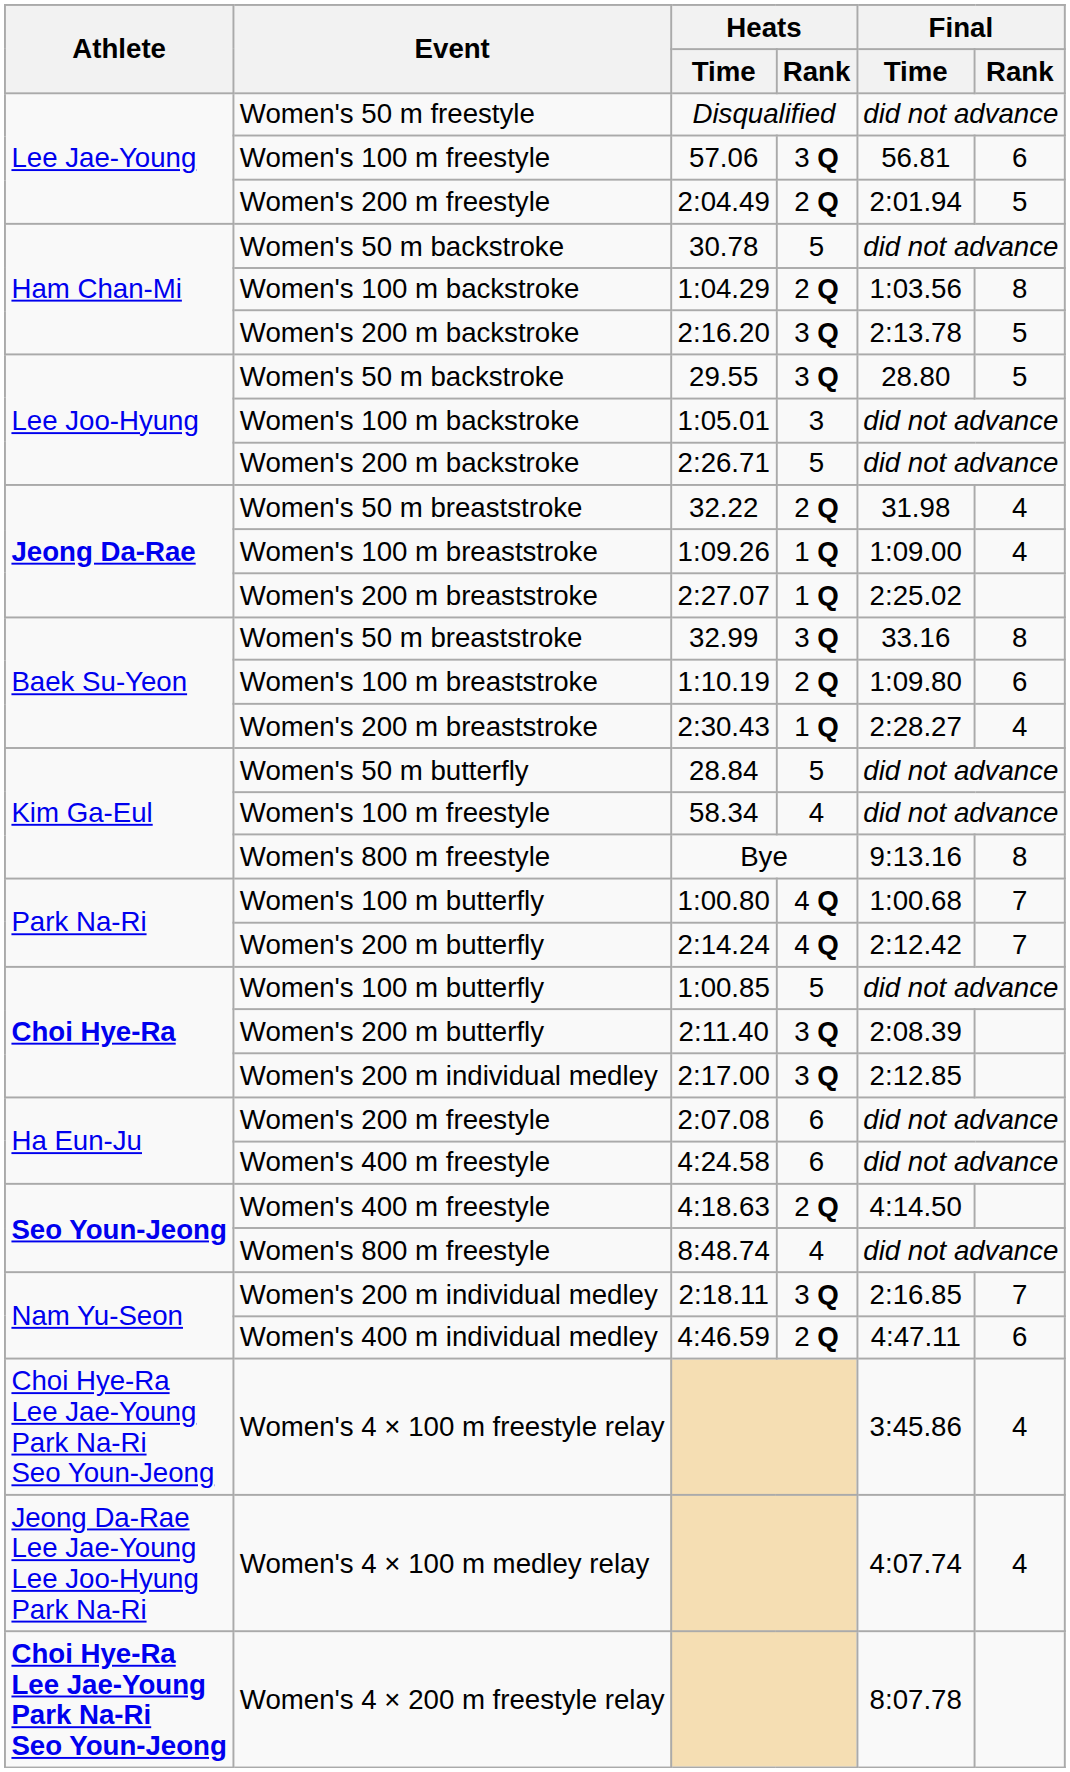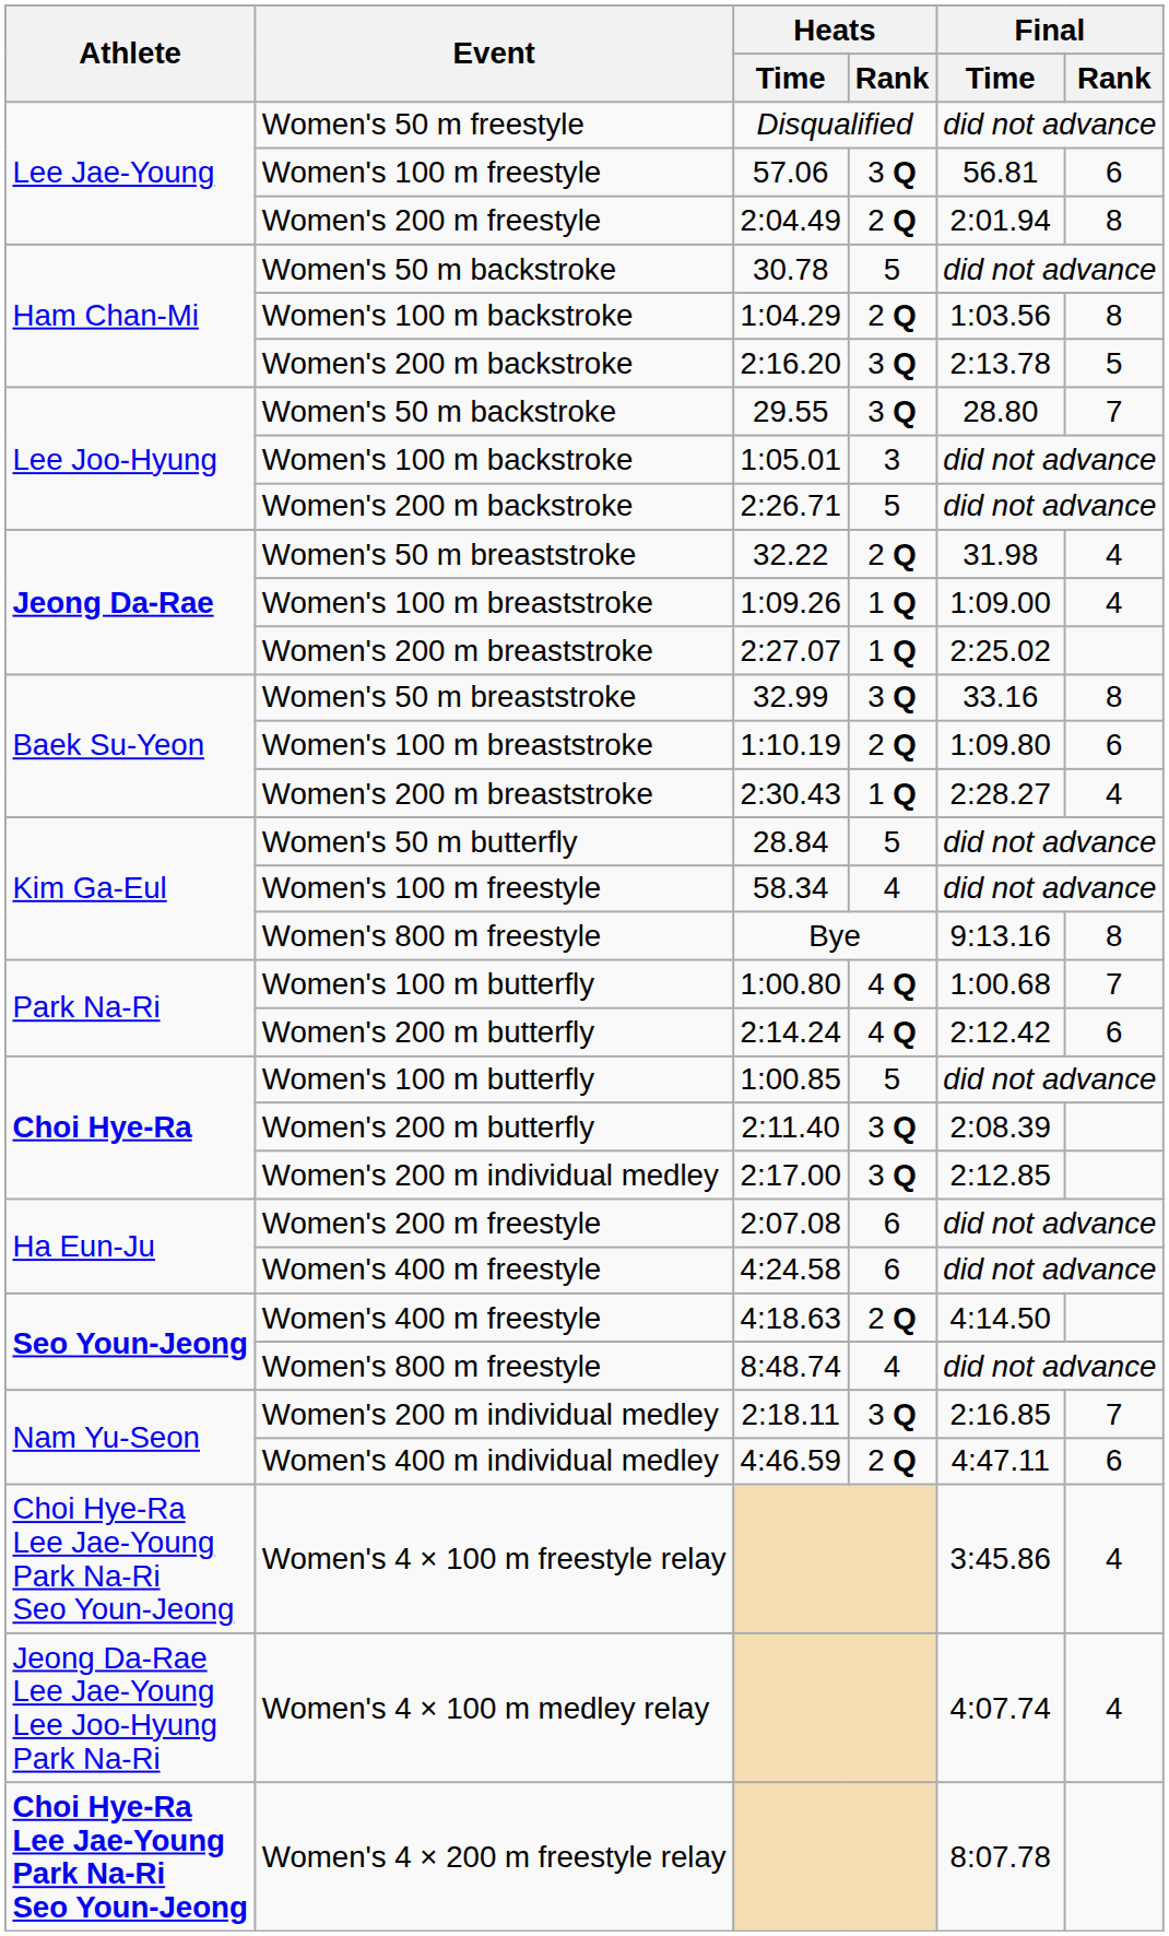2:04.49 | Final / Rank: 5 -> 8
29.55 | Final / Rank: 5 -> 7
2:14.24 | Final / Rank: 7 -> 6
